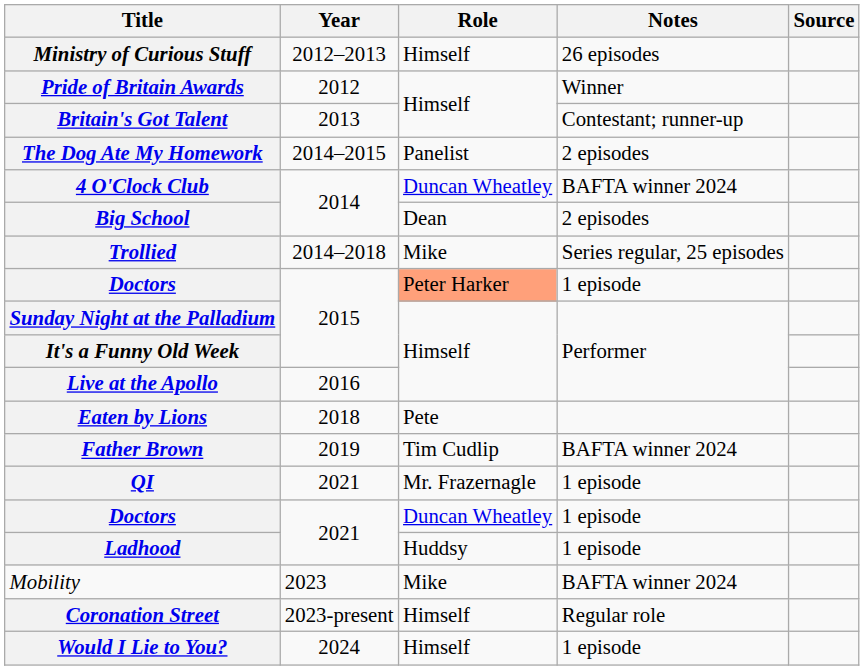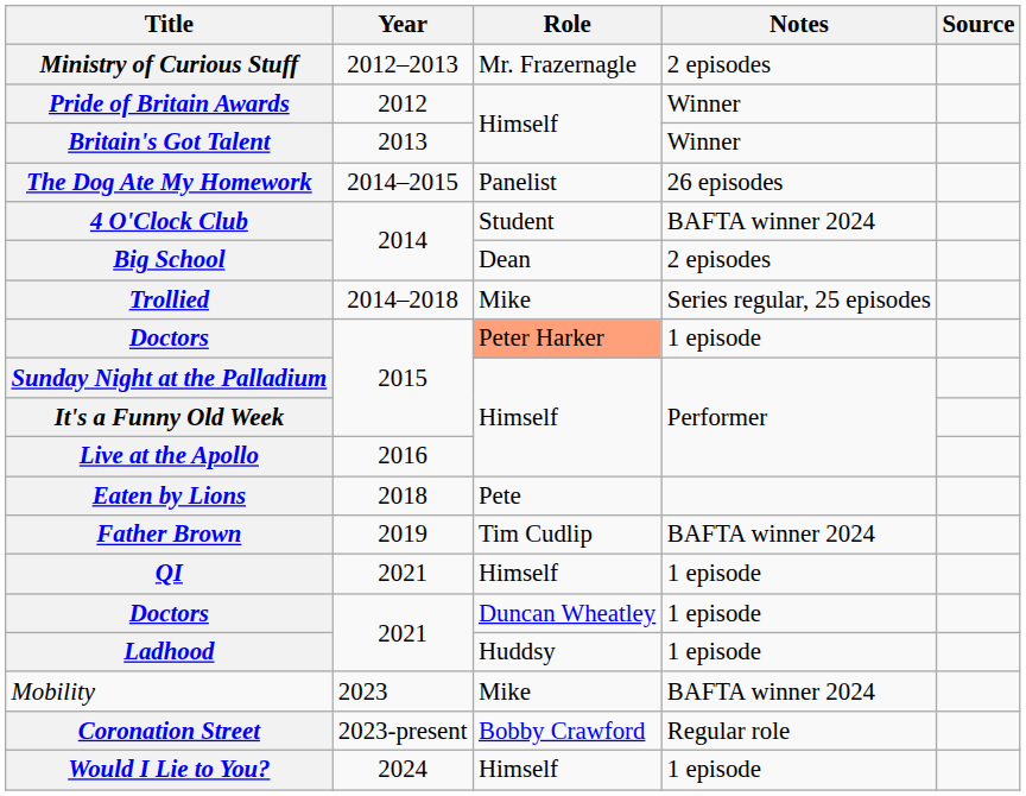Ministry of Curious Stuff | Role: Himself -> Mr. Frazernagle
Ministry of Curious Stuff | Notes: 26 episodes -> 2 episodes
Britain's Got Talent | Notes: Contestant; runner-up -> Winner
The Dog Ate My Homework | Notes: 2 episodes -> 26 episodes
4 O'Clock Club | Role: Duncan Wheatley -> Student
QI | Role: Mr. Frazernagle -> Himself
Coronation Street | Role: Himself -> Bobby Crawford
